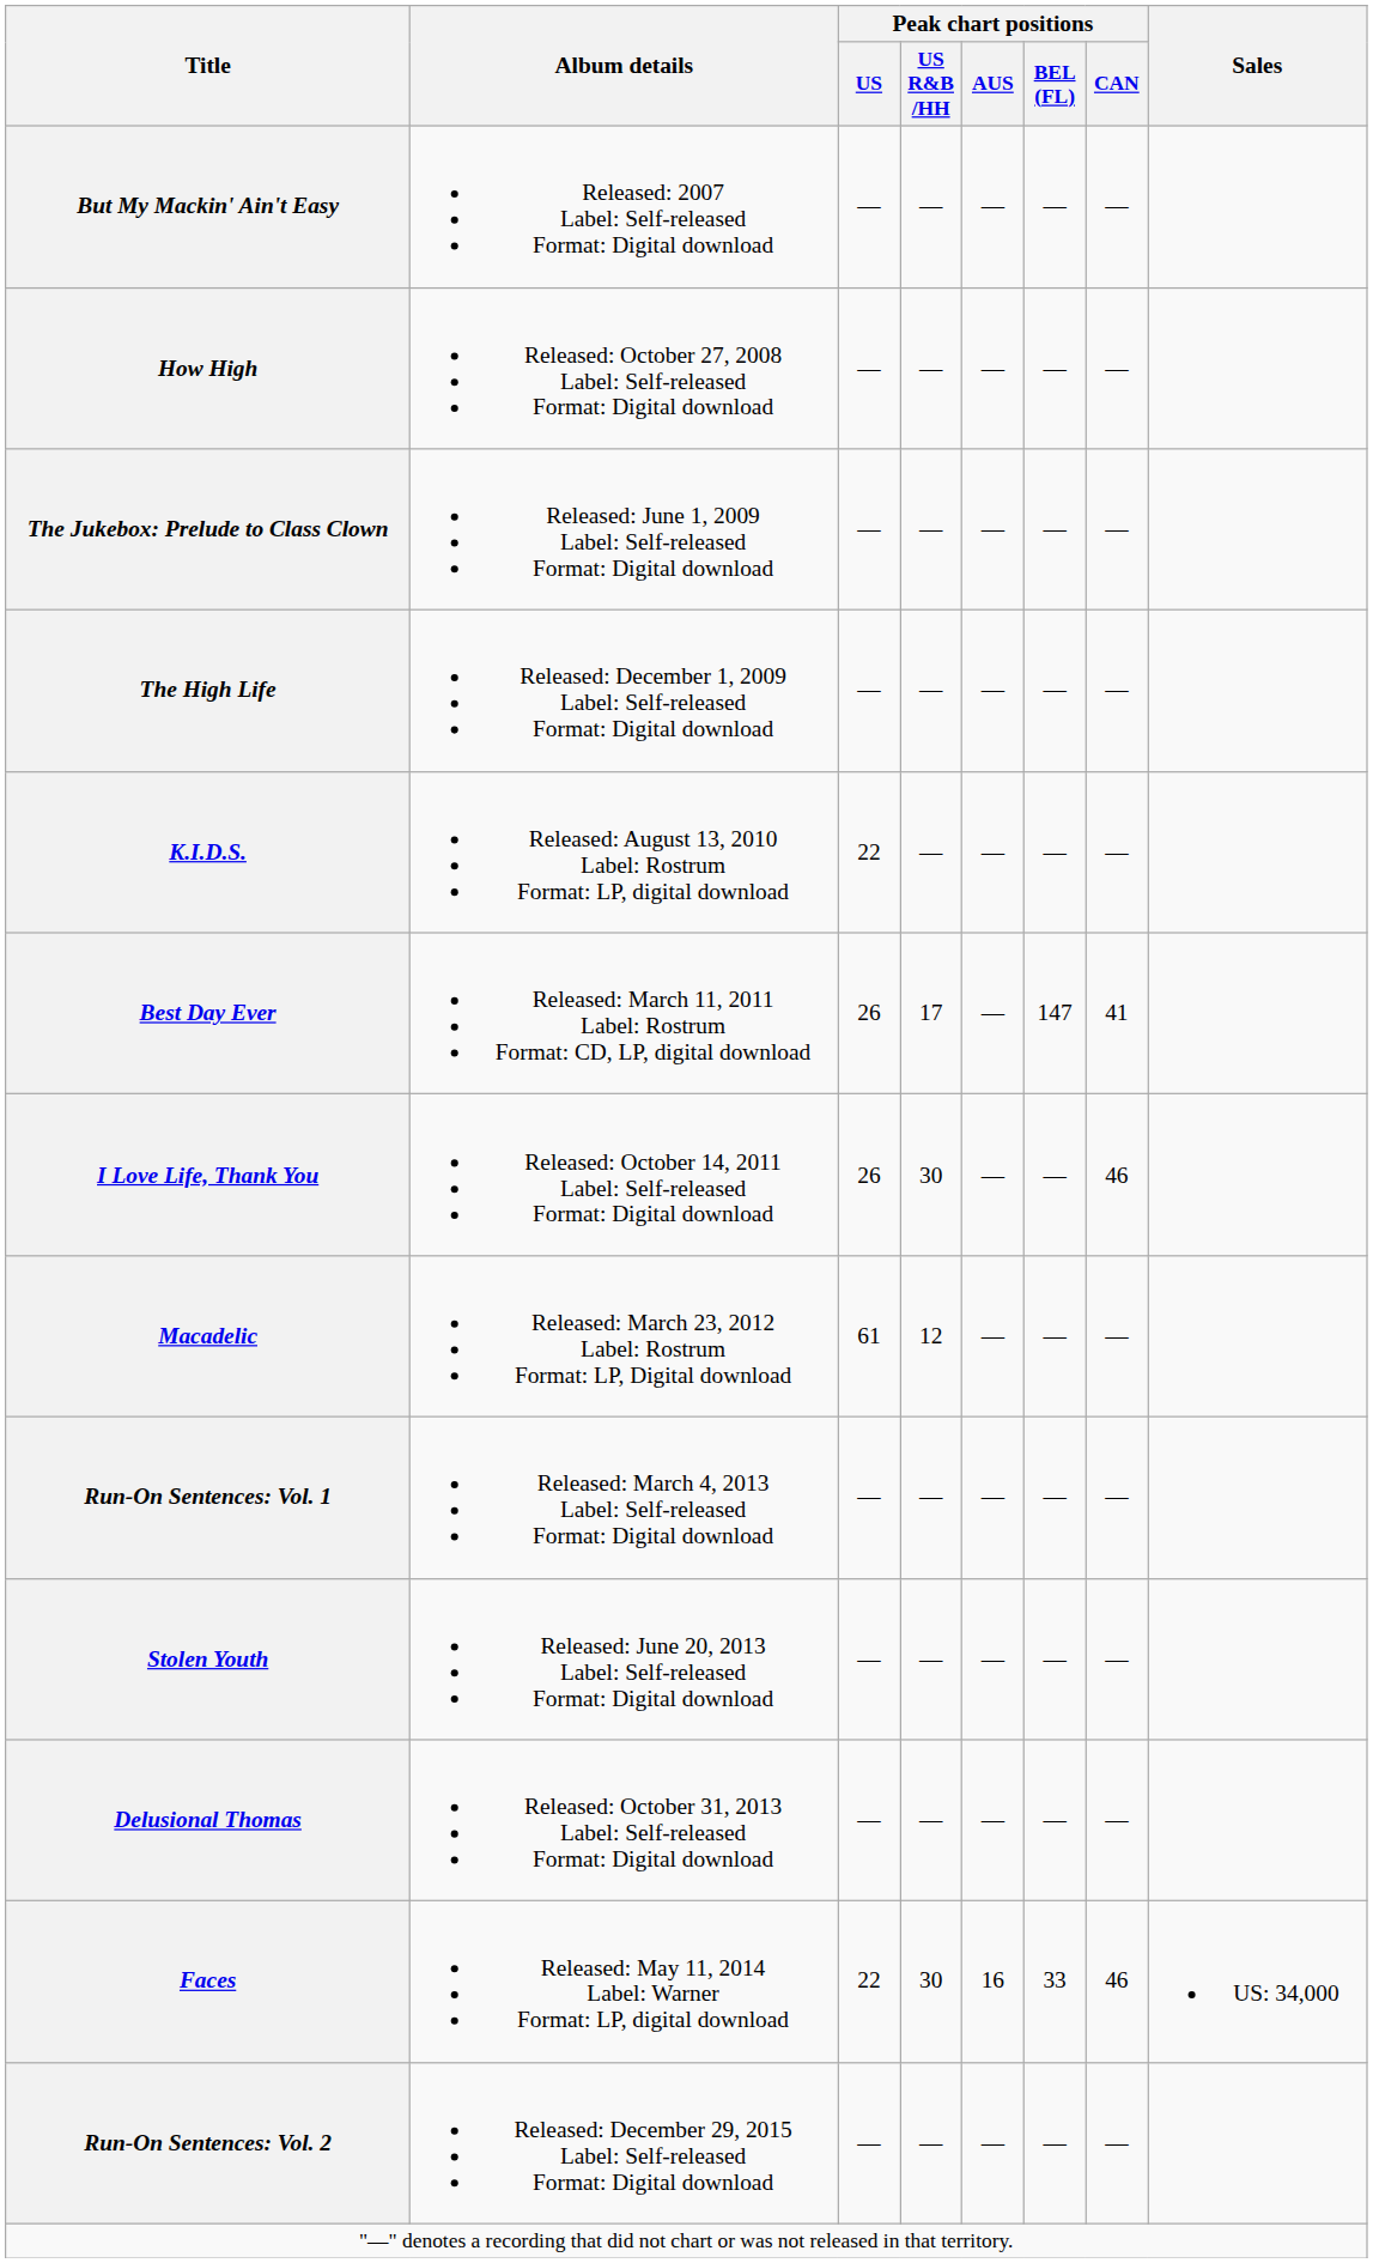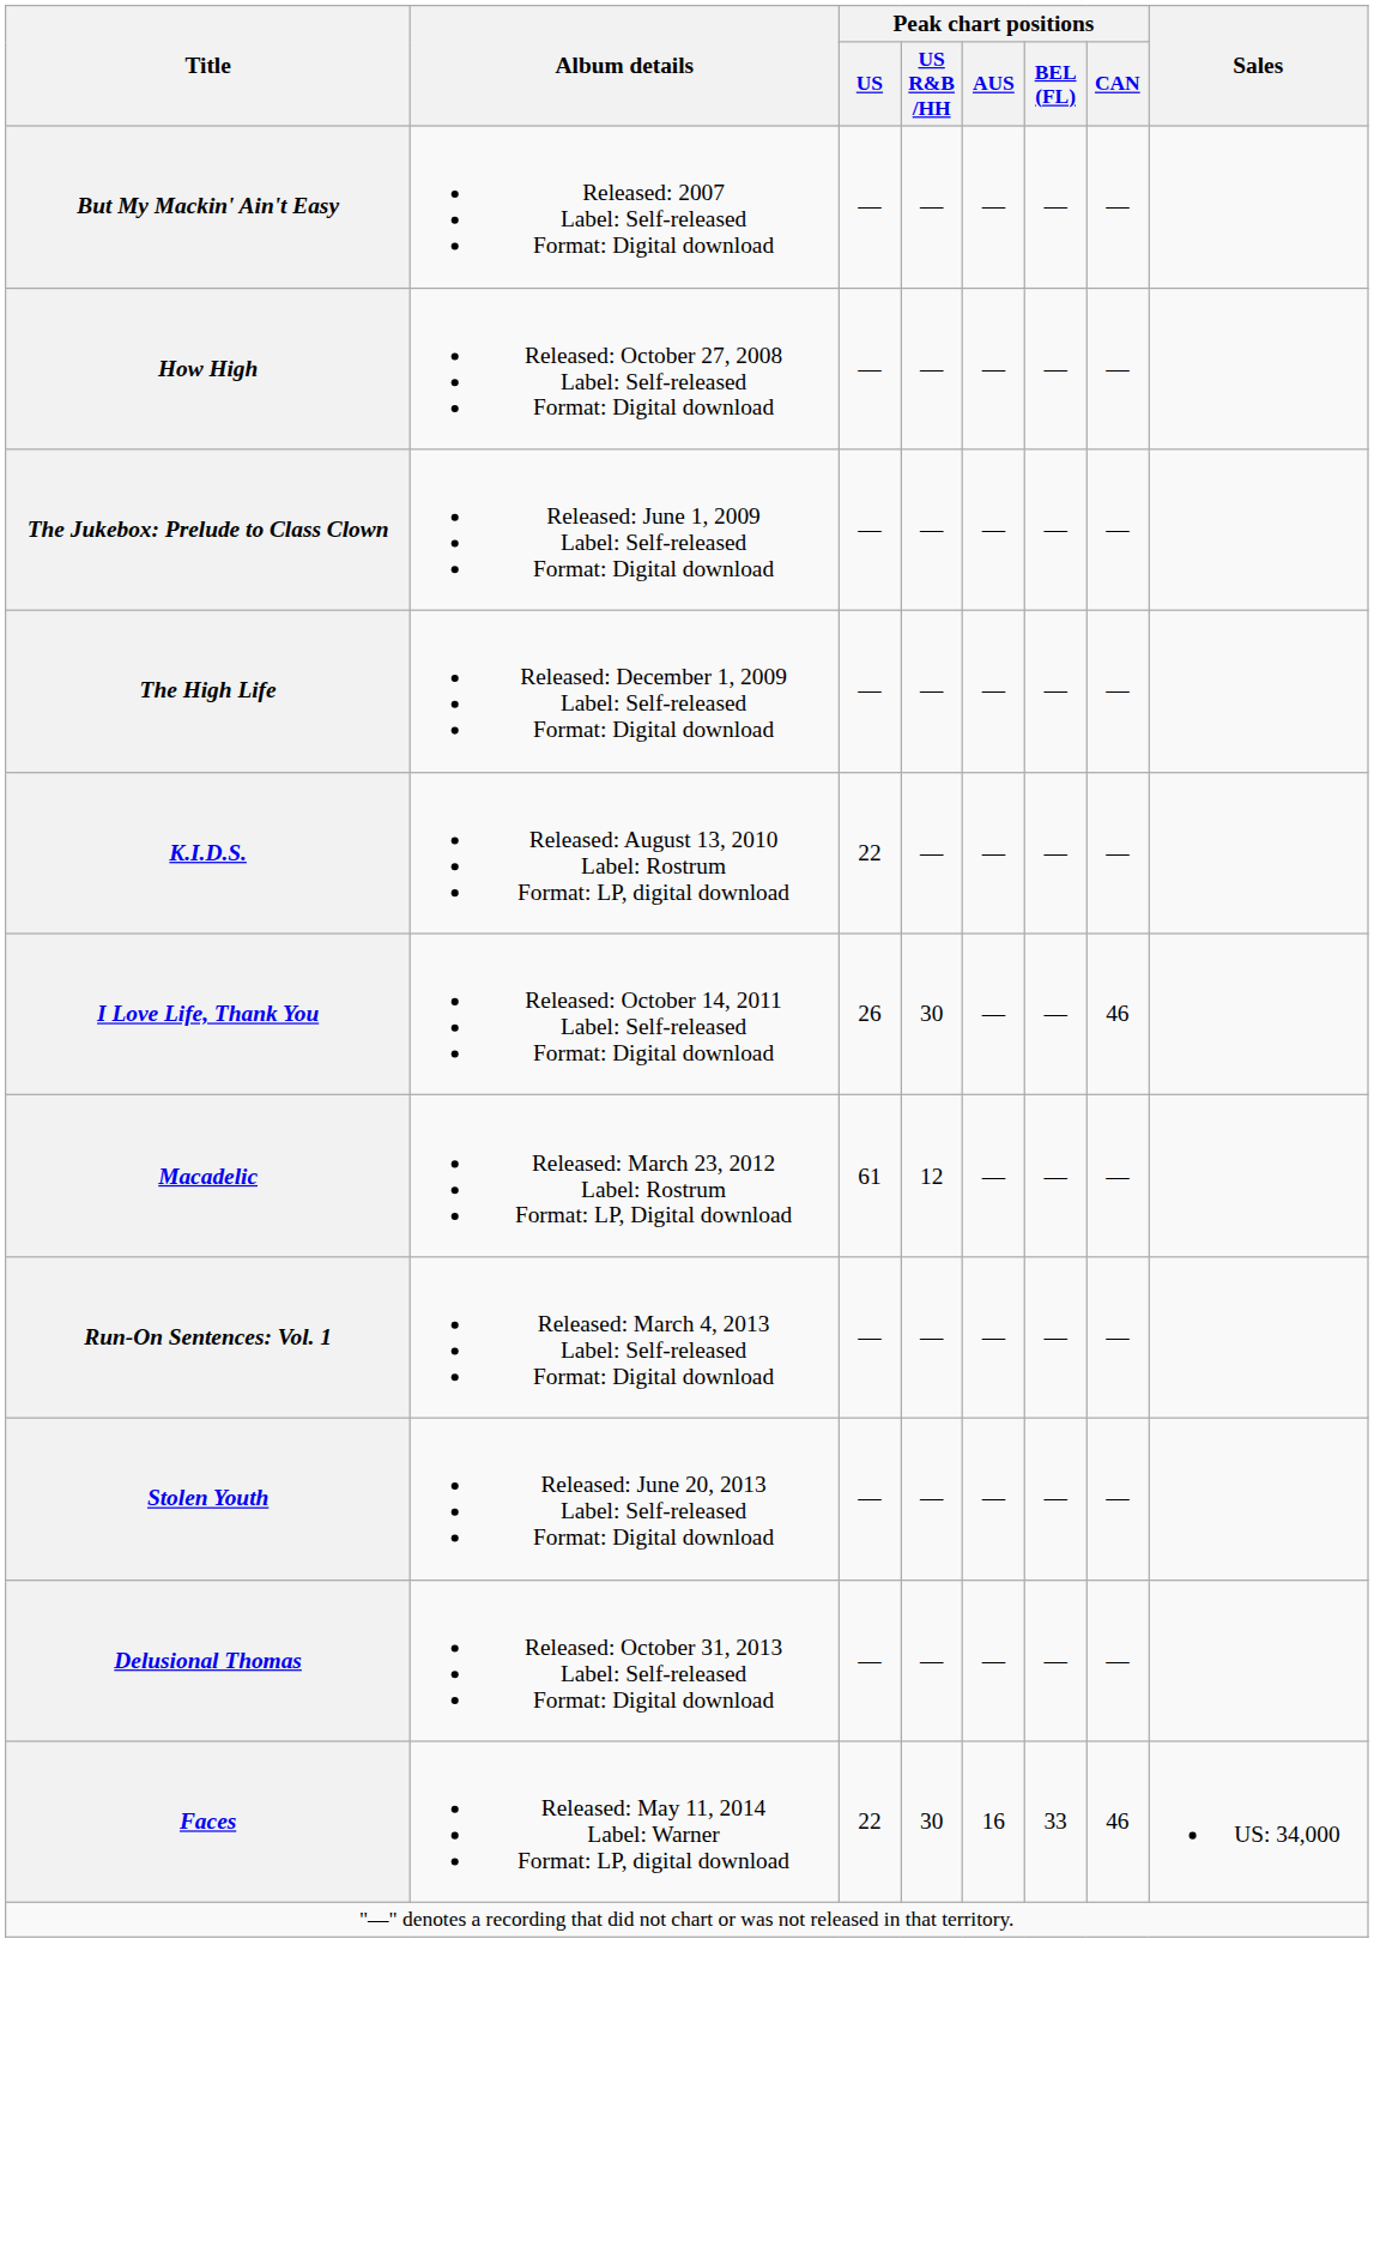- row: Best Day Ever | Released: March 11, 2011 Label: Rostrum Format: CD, LP, digital download | 26 | 17 | — | 147 | 41
- row: Run-On Sentences: Vol. 2 | Released: December 29, 2015 Label: Self-released Format: Digital download | — | — | — | — | —
